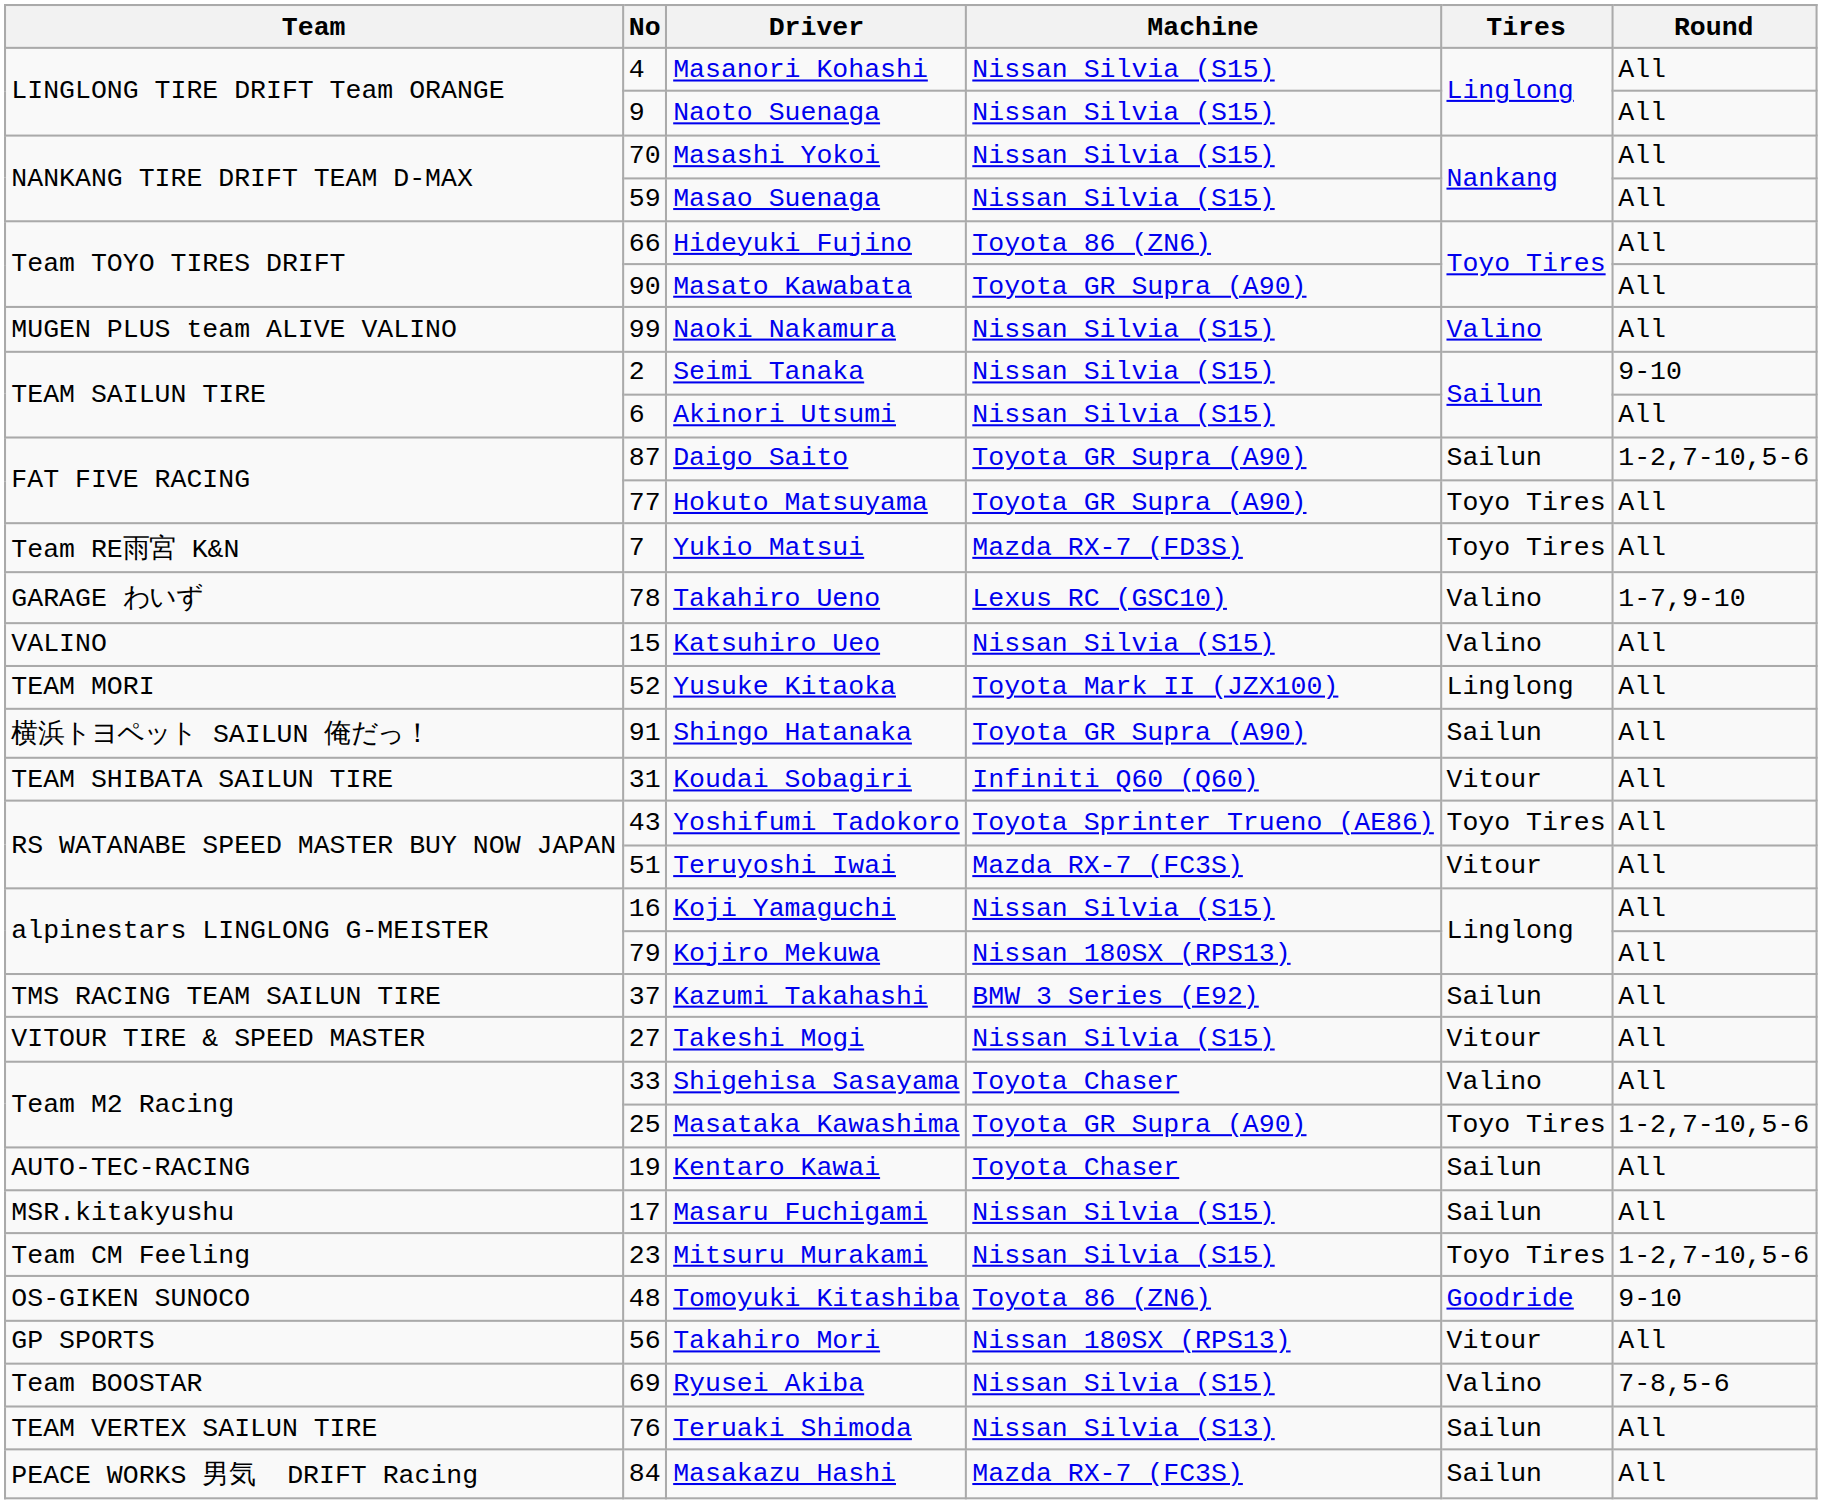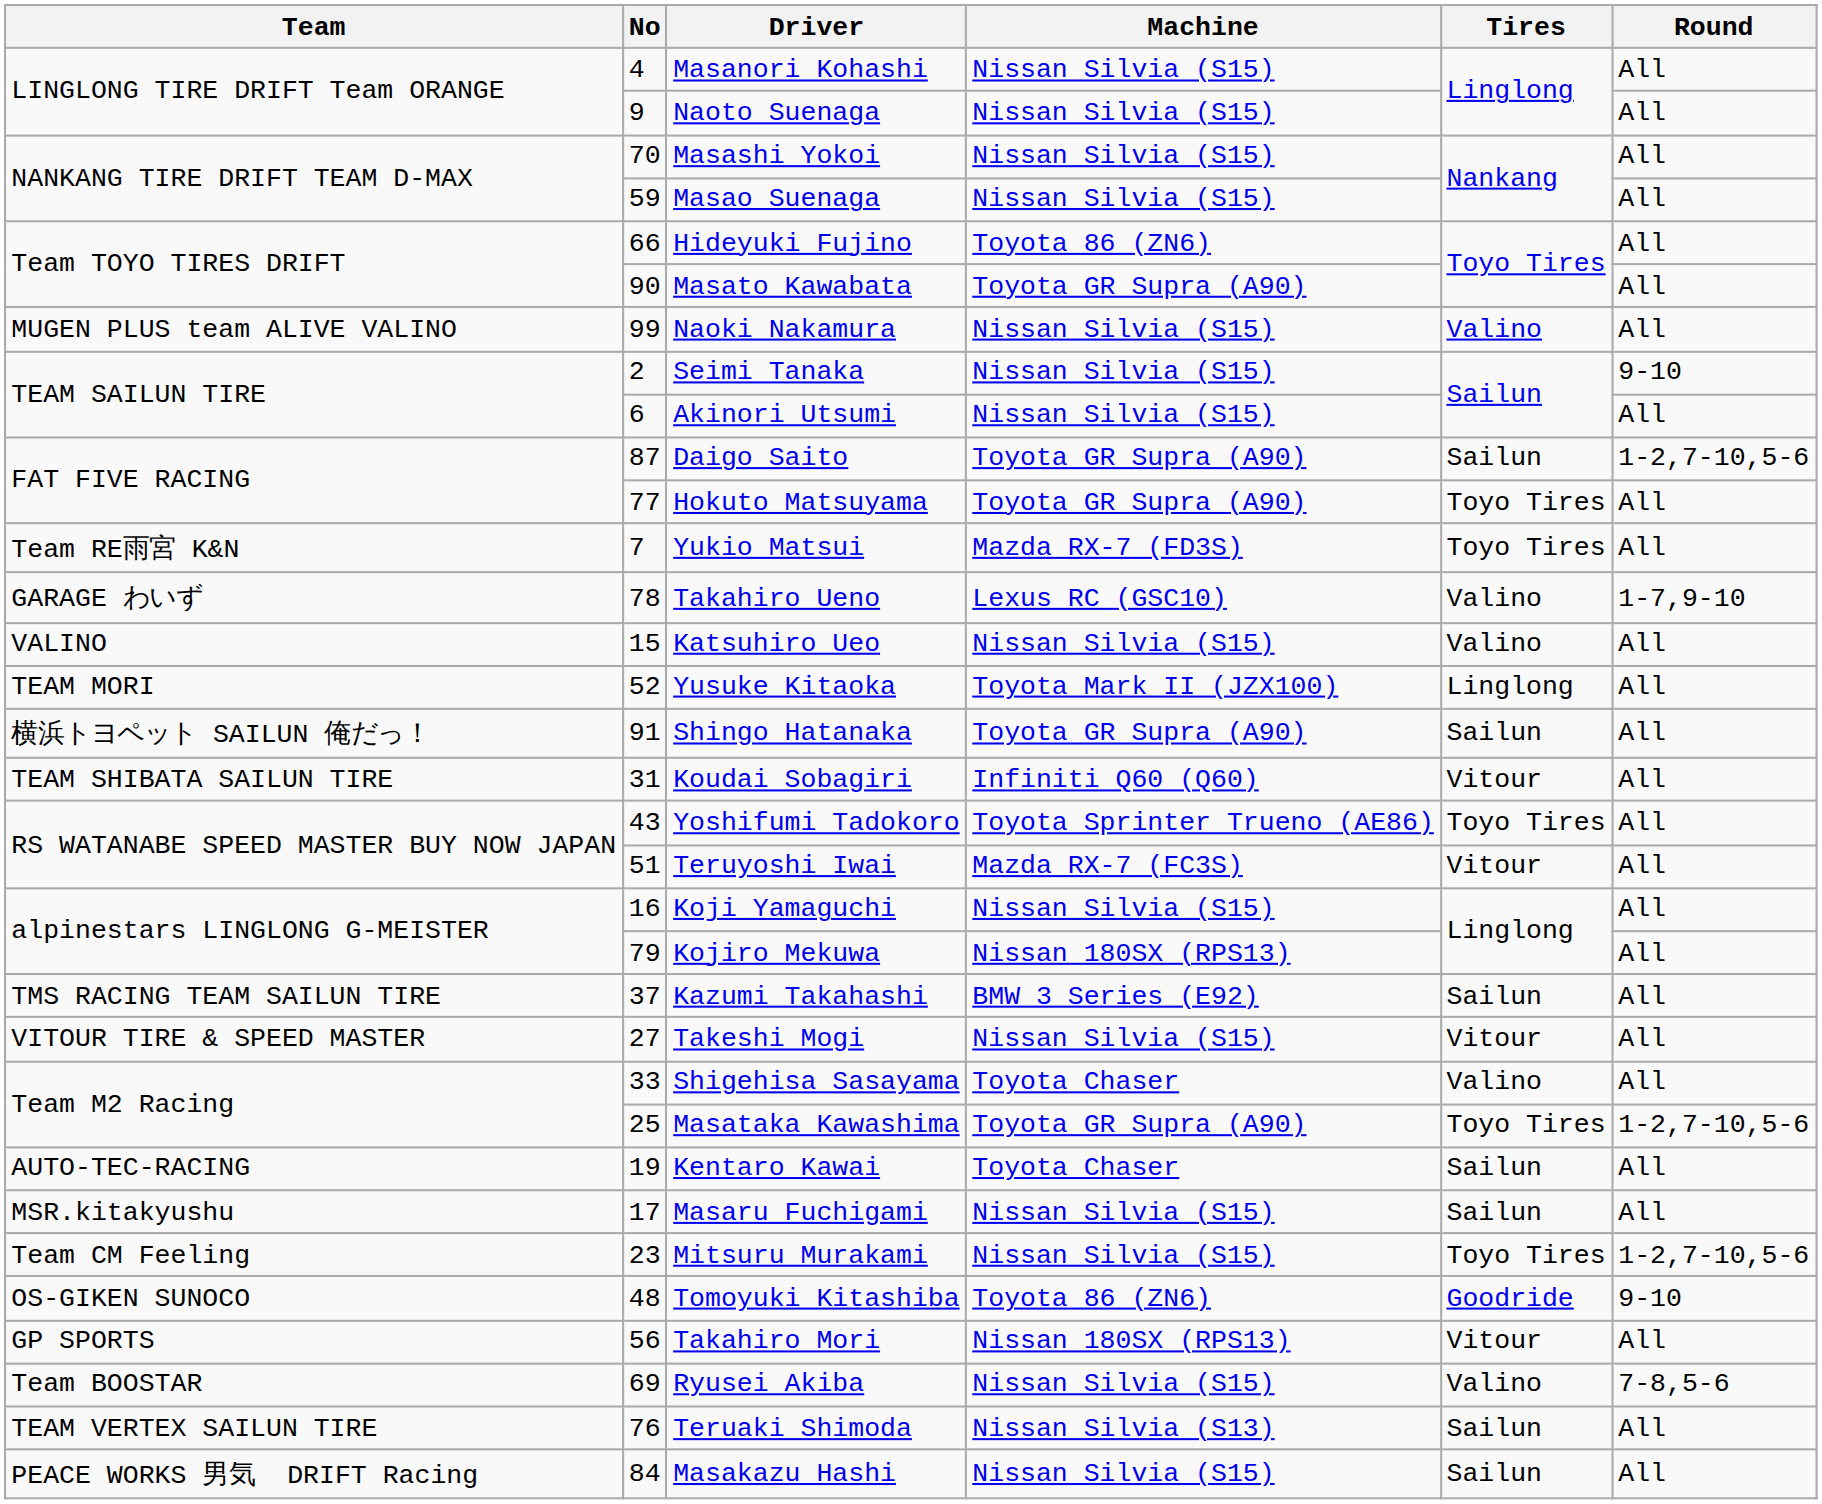Masakazu Hashi | Machine: Mazda RX-7 (FC3S) -> Nissan Silvia (S15)
